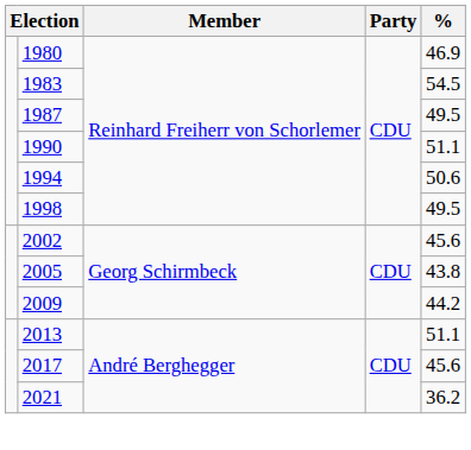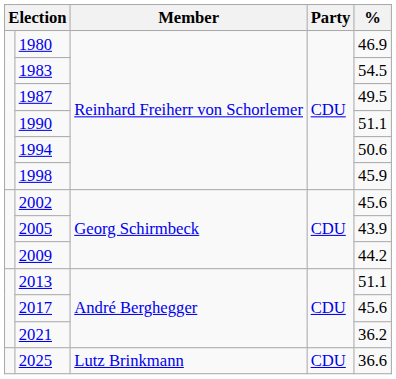1998 | %: 49.5 -> 45.9
2005 | %: 43.8 -> 43.9
+ row: 2025 | Lutz Brinkmann | CDU | 36.6
